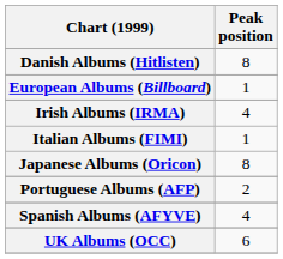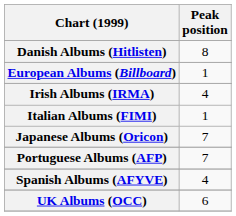Japanese Albums (Oricon) | Peak position: 8 -> 7
Portuguese Albums (AFP) | Peak position: 2 -> 7
